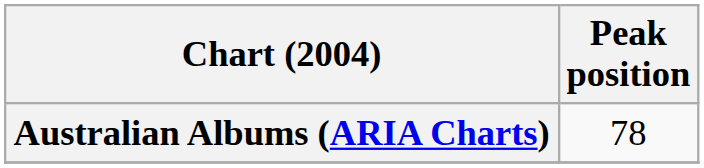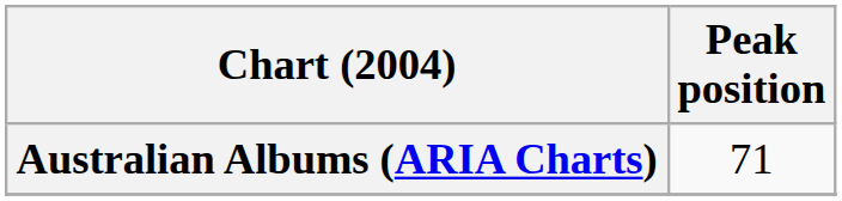Australian Albums (ARIA Charts) | Peak position: 78 -> 71
